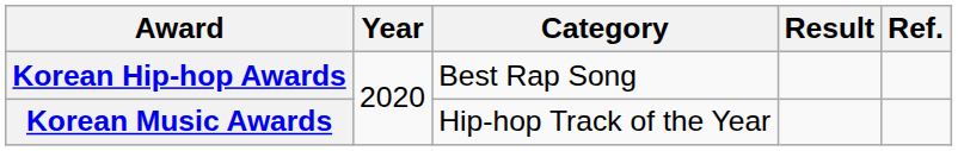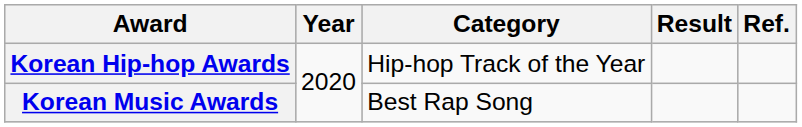Korean Hip-hop Awards | Category: Best Rap Song -> Hip-hop Track of the Year
Korean Music Awards | Category: Hip-hop Track of the Year -> Best Rap Song
